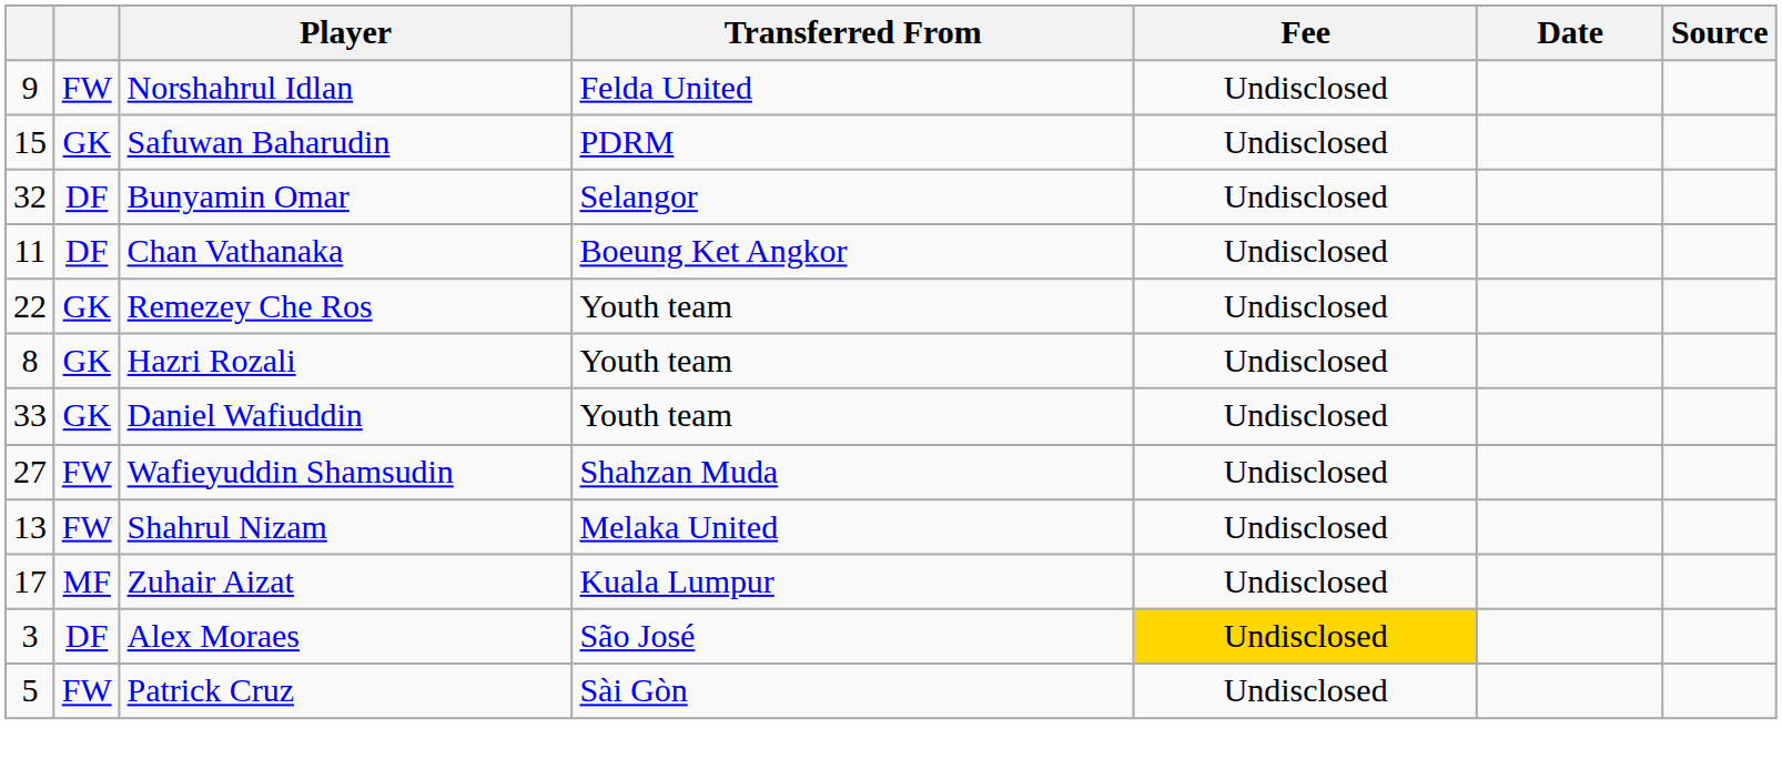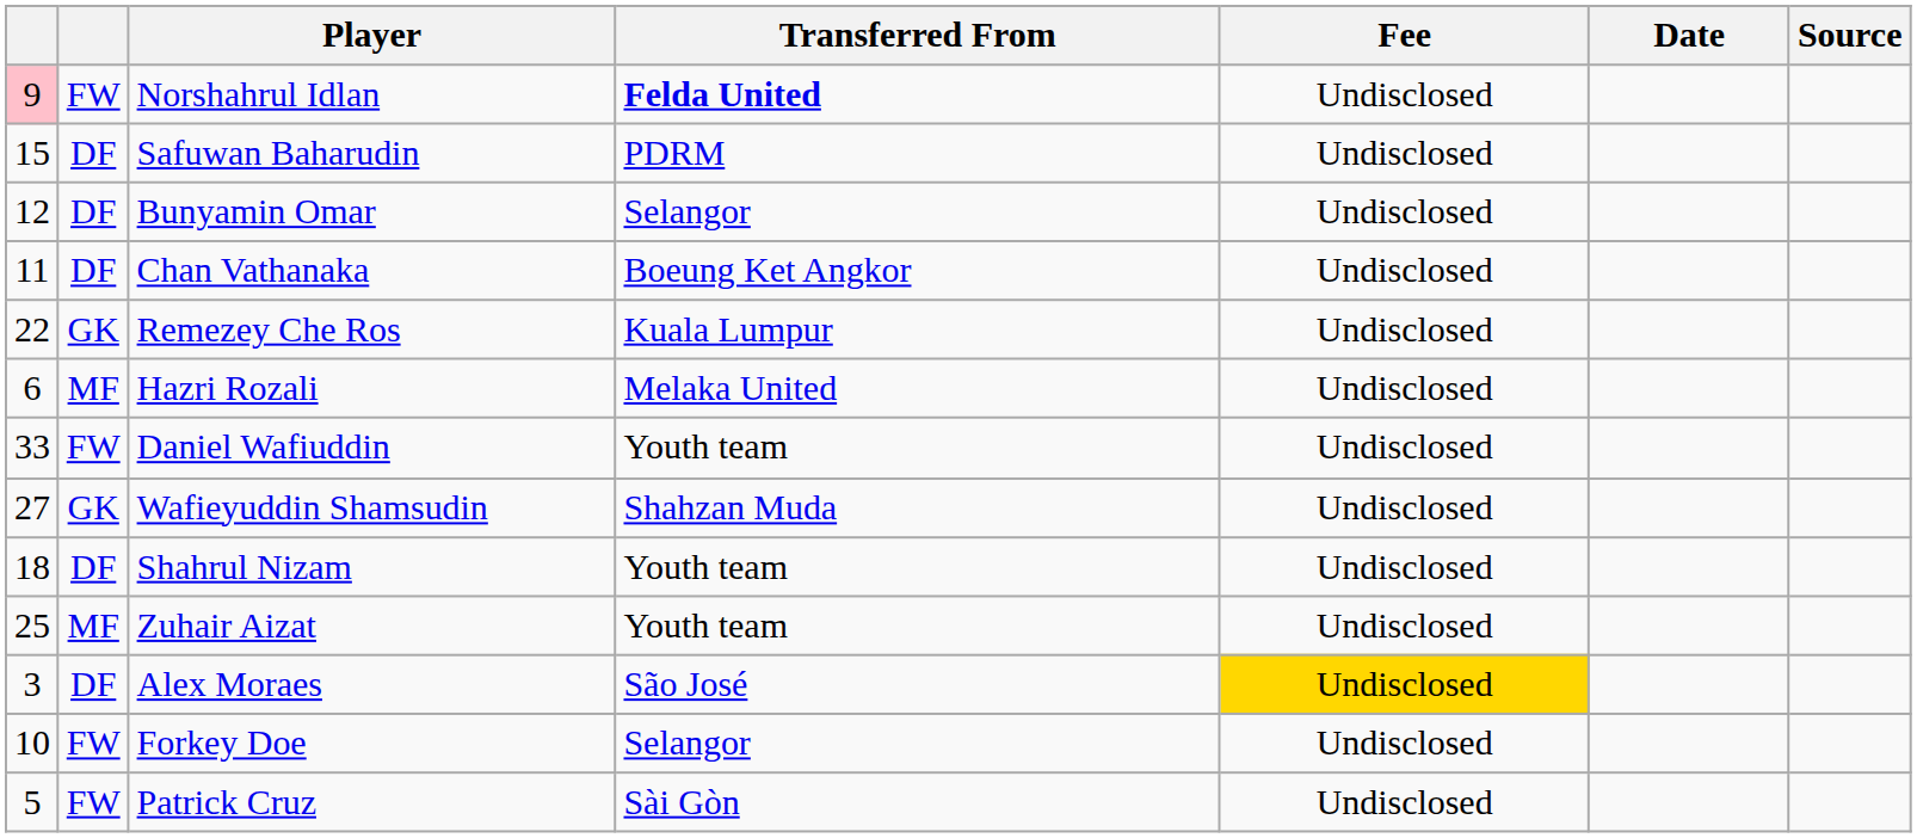Norshahrul Idlan | column 1: no background -> pink background
Norshahrul Idlan | Transferred From: normal -> bold
Safuwan Baharudin | column 2: GK -> DF
Bunyamin Omar | column 1: 32 -> 12
Remezey Che Ros | Transferred From: Youth team -> Kuala Lumpur
Hazri Rozali | column 1: 8 -> 6
Hazri Rozali | column 2: GK -> MF
Hazri Rozali | Transferred From: Youth team -> Melaka United
Daniel Wafiuddin | column 2: GK -> FW
Wafieyuddin Shamsudin | column 2: FW -> GK
Shahrul Nizam | column 1: 13 -> 18
Shahrul Nizam | column 2: FW -> DF
Shahrul Nizam | Transferred From: Melaka United -> Youth team
Zuhair Aizat | column 1: 17 -> 25
Zuhair Aizat | Transferred From: Kuala Lumpur -> Youth team
+ row: 10 | FW | Forkey Doe | Selangor | Undisclosed
